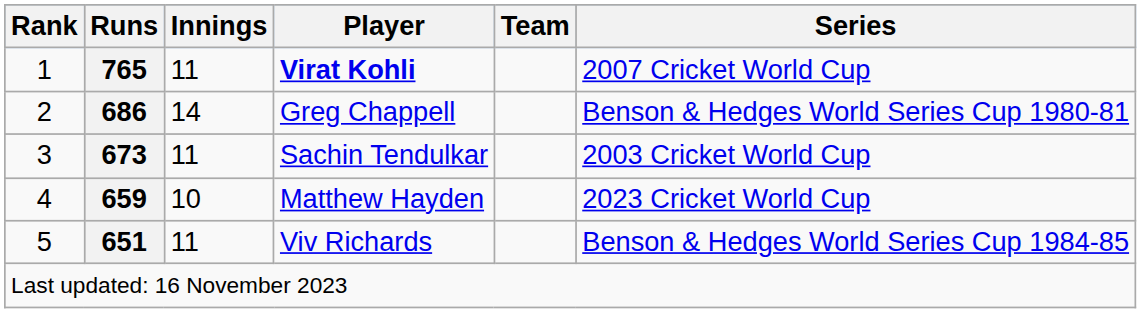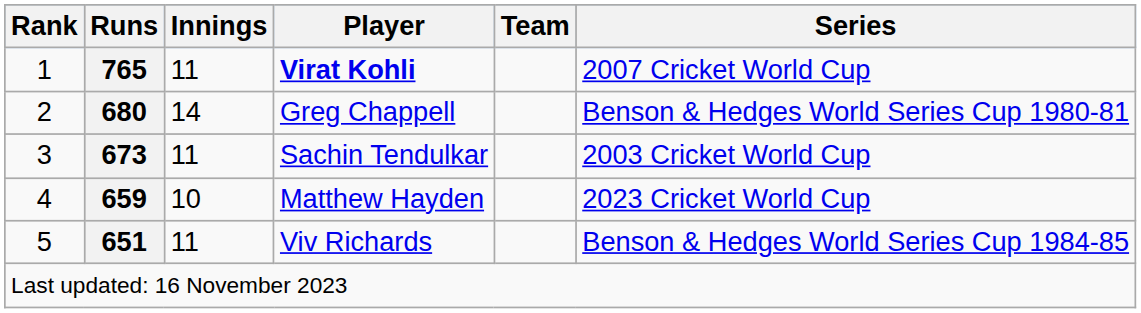Greg Chappell | Runs: 686 -> 680
